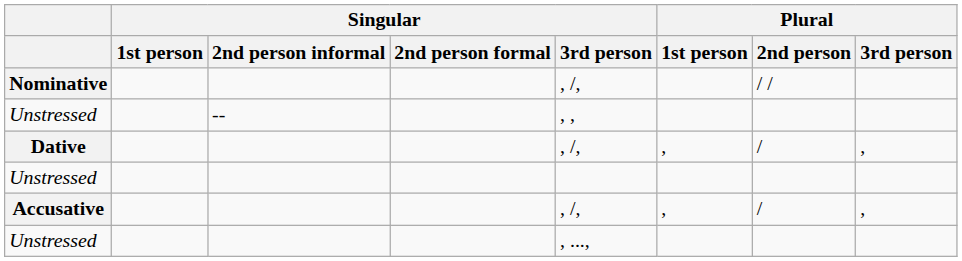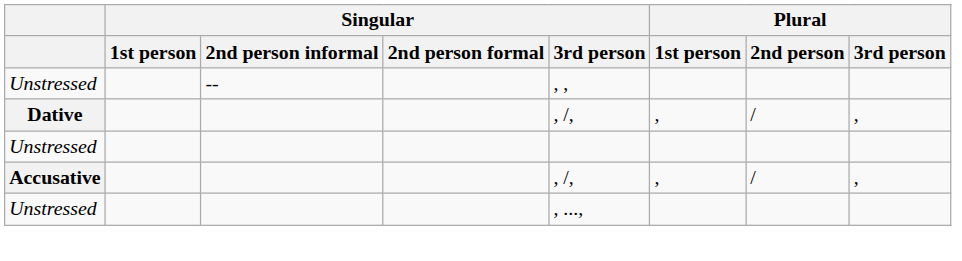- row: Nominative | , /, | / /
